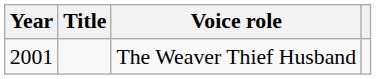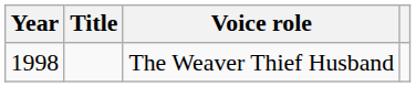The Weaver Thief Husband | Year: 2001 -> 1998
